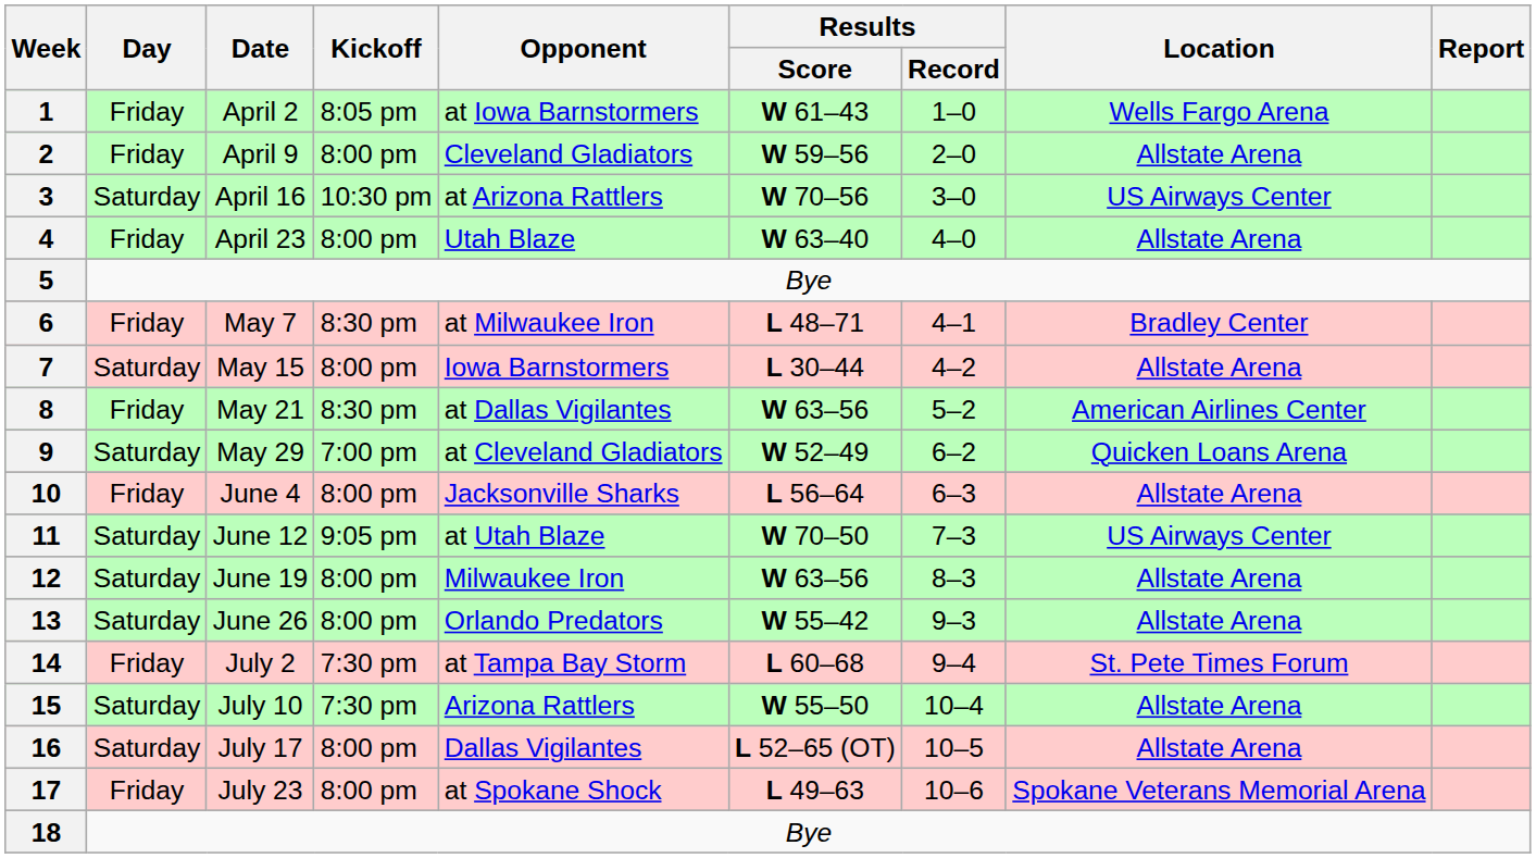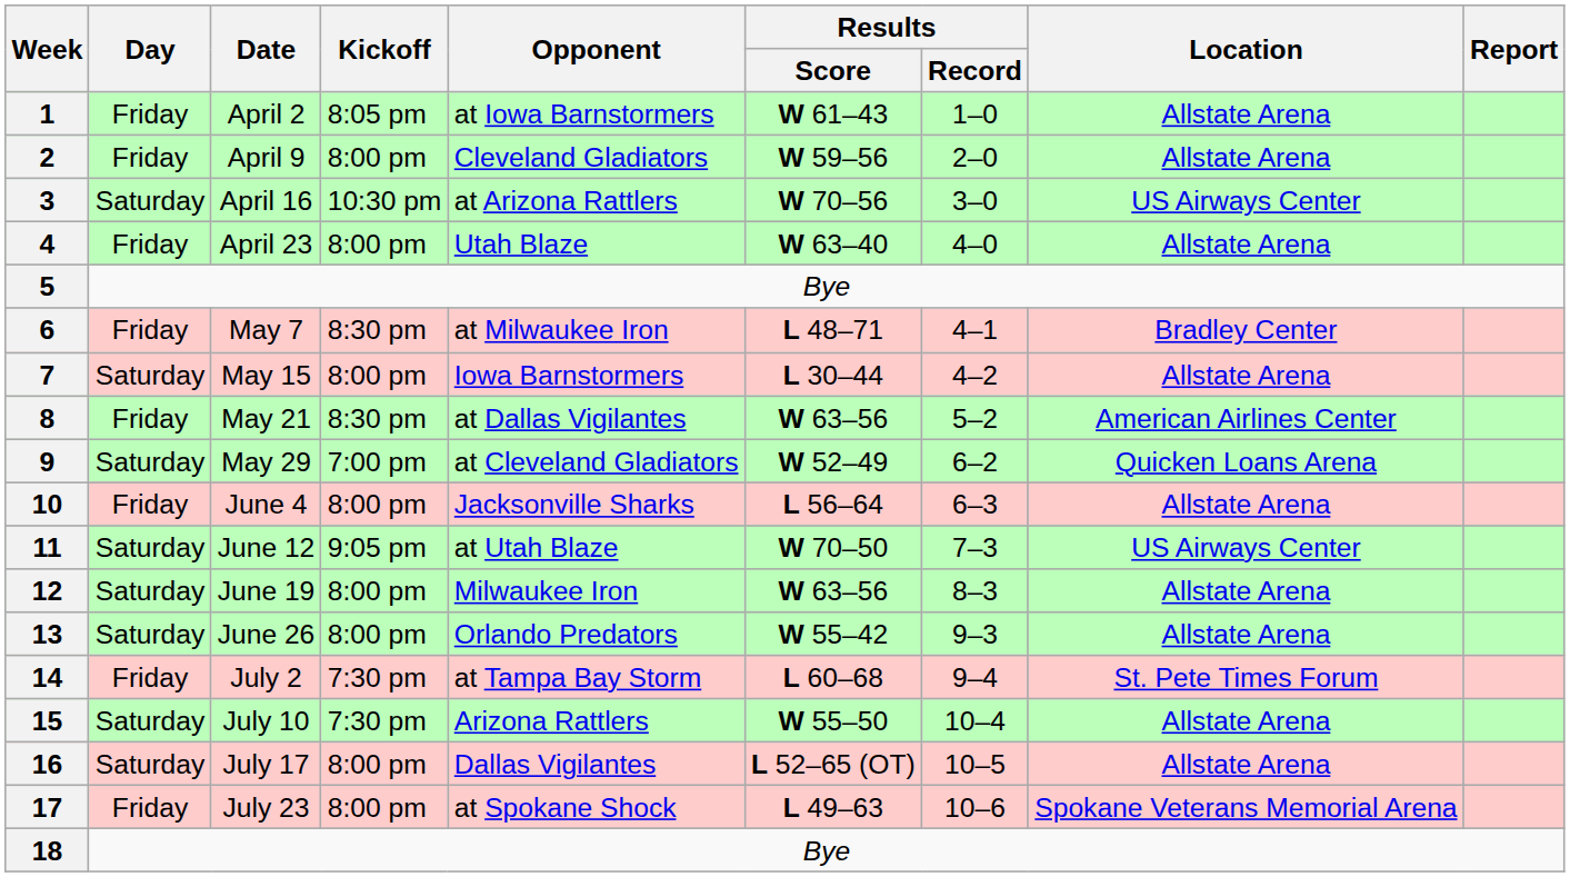1 | Location: Wells Fargo Arena -> Allstate Arena
